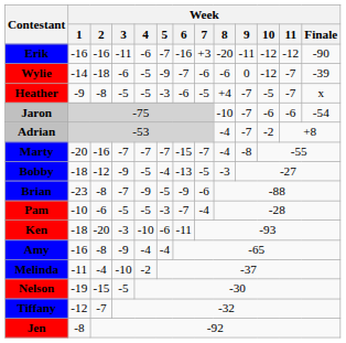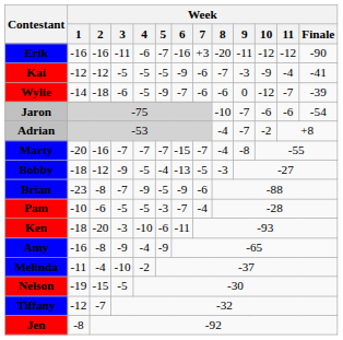+ row: Kai | -12 | -12 | -5 | -5 | -5 | -9 | -6 | -7 | -3 | -9 | -4 | -41
- row: Heather | -9 | -8 | -5 | -5 | -3 | -6 | -5 | +4 | -7 | -5 | -7 | x
Amy | Week / 5: -4 -> -9
